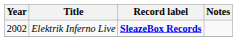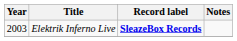Elektrik Inferno Live | Year: 2002 -> 2003
